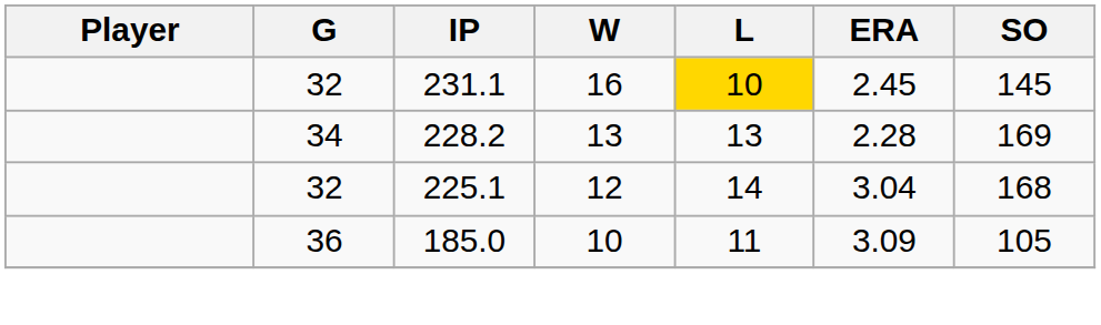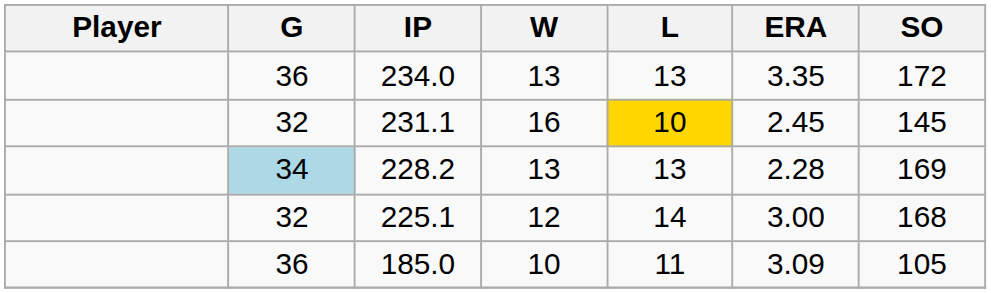+ row: 36 | 234.0 | 13 | 13 | 3.35 | 172
228.2 | G: no background -> lightblue background
225.1 | ERA: 3.04 -> 3.00
